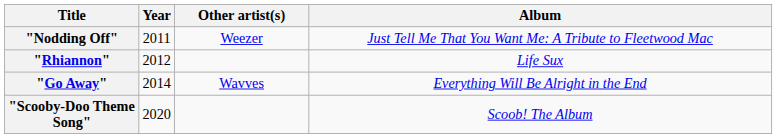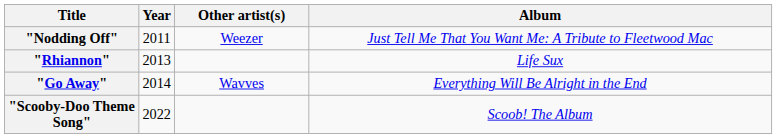"Rhiannon" | Year: 2012 -> 2013
"Scooby-Doo Theme Song" | Year: 2020 -> 2022
